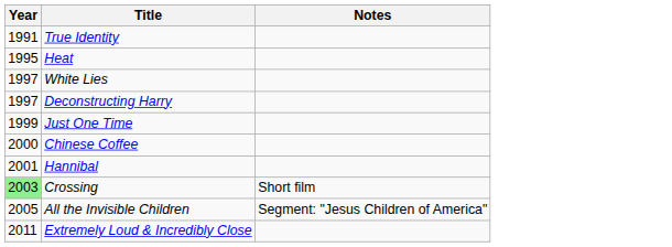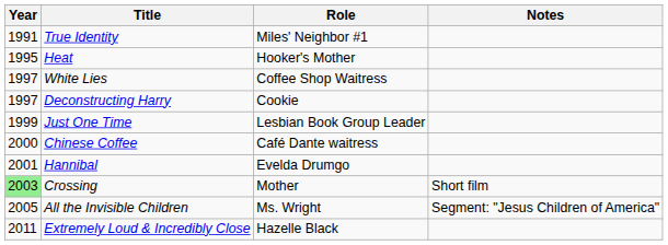+ column: Role | Miles' Neighbor #1 | Hooker's Mother | Coffee Shop Waitress | Cookie | Lesbian Book Group Leader | Café Dante waitress | Evelda Drumgo | Mother | Ms. Wright | Hazelle Black
